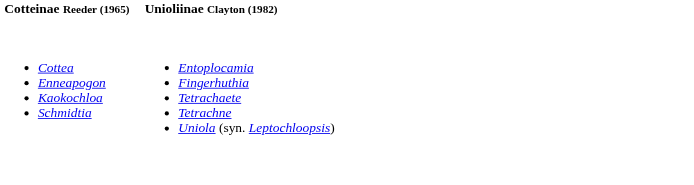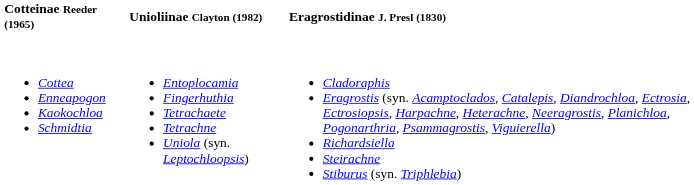+ column: Eragrostidinae J. Presl (1830) | Cladoraphis Eragrostis (syn. Acamptoclados, Catalepis, Diandrochloa, Ectrosia, Ectrosiopsis, Harpachne, Heterachne, Neeragrostis, Planichloa, Pogonarthria, Psammagrostis, Viguierella) Richardsiella Steirachne Stiburus (syn. Triphlebia)
